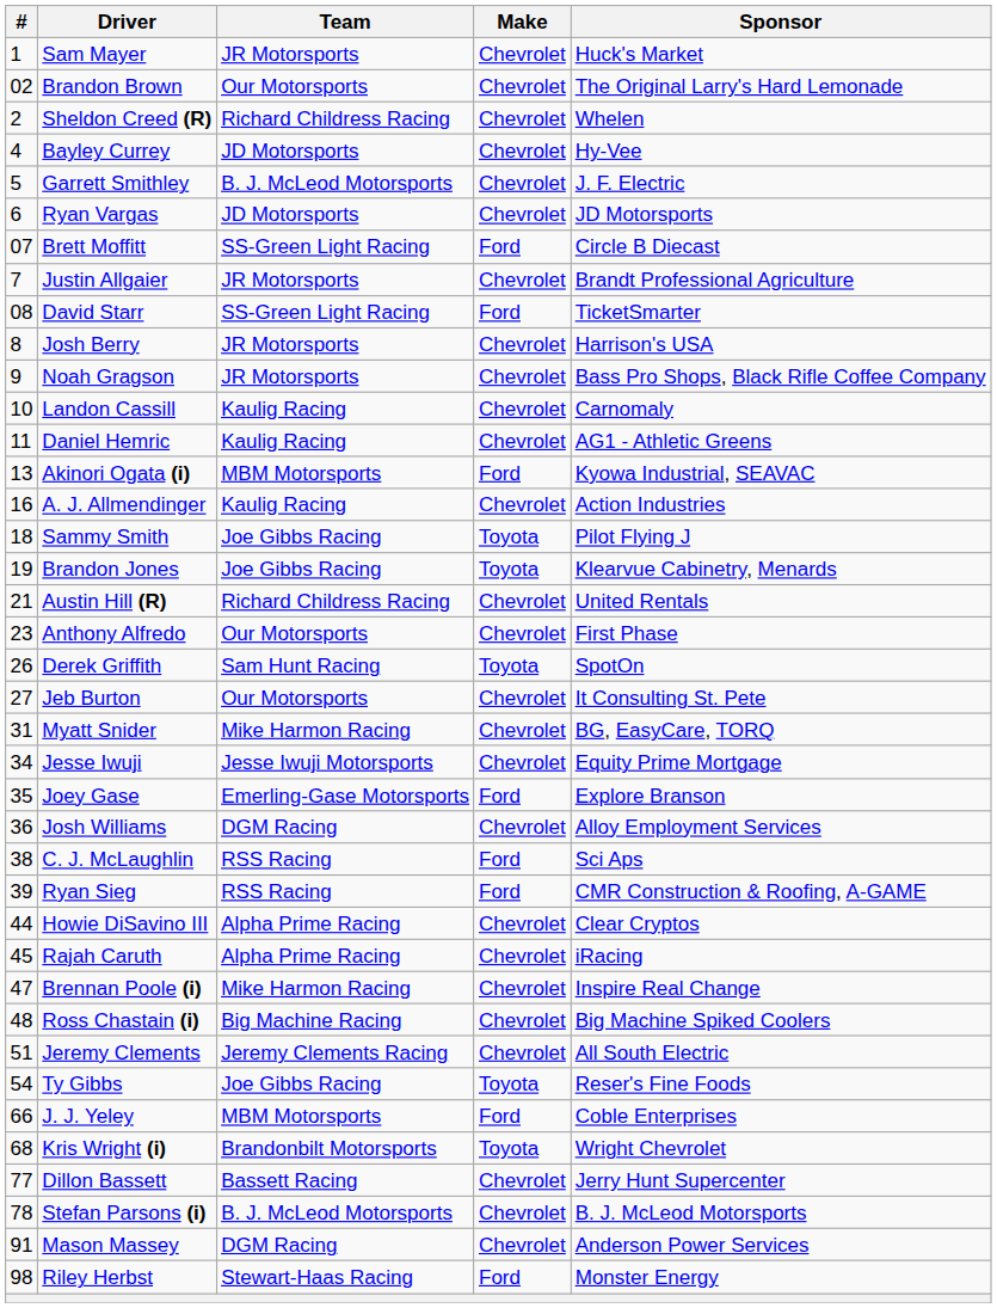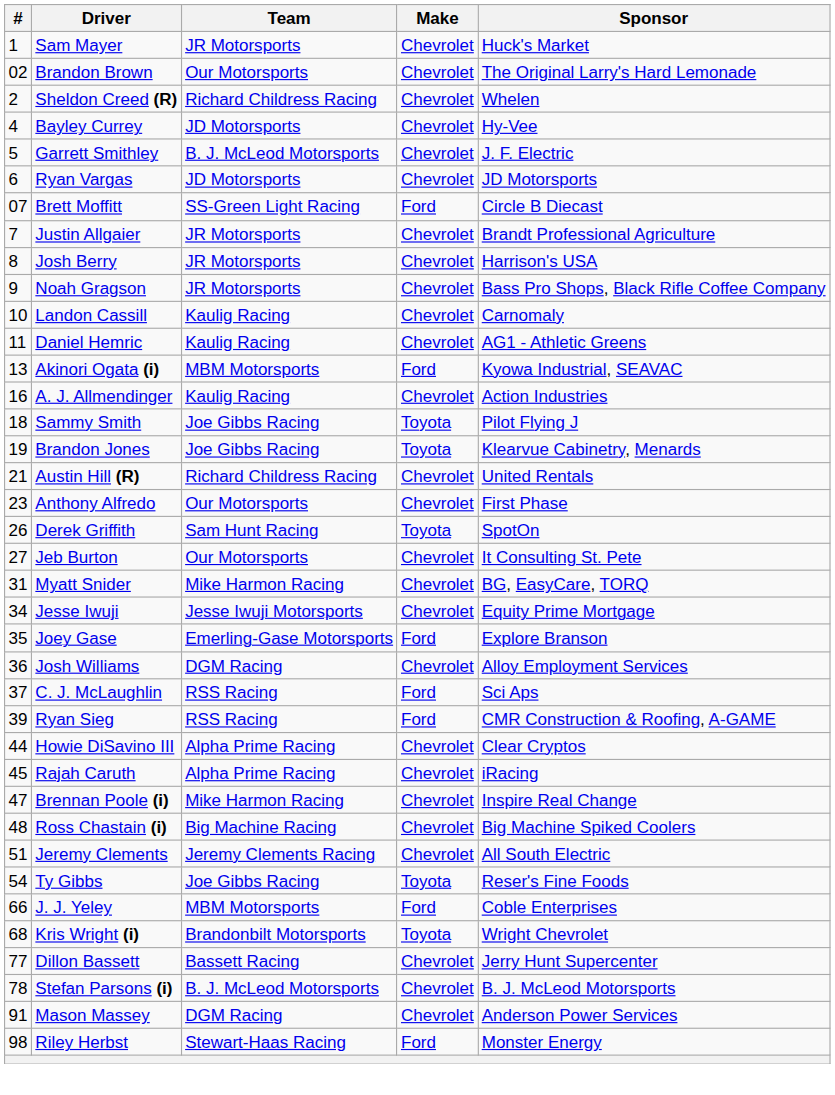- row: 08 | David Starr | SS-Green Light Racing | Ford | TicketSmarter
C. J. McLaughlin | #: 38 -> 37
